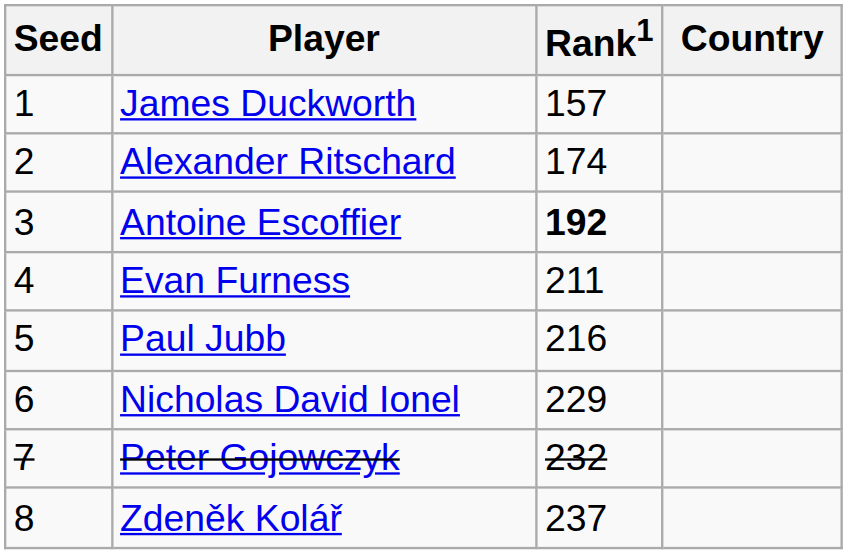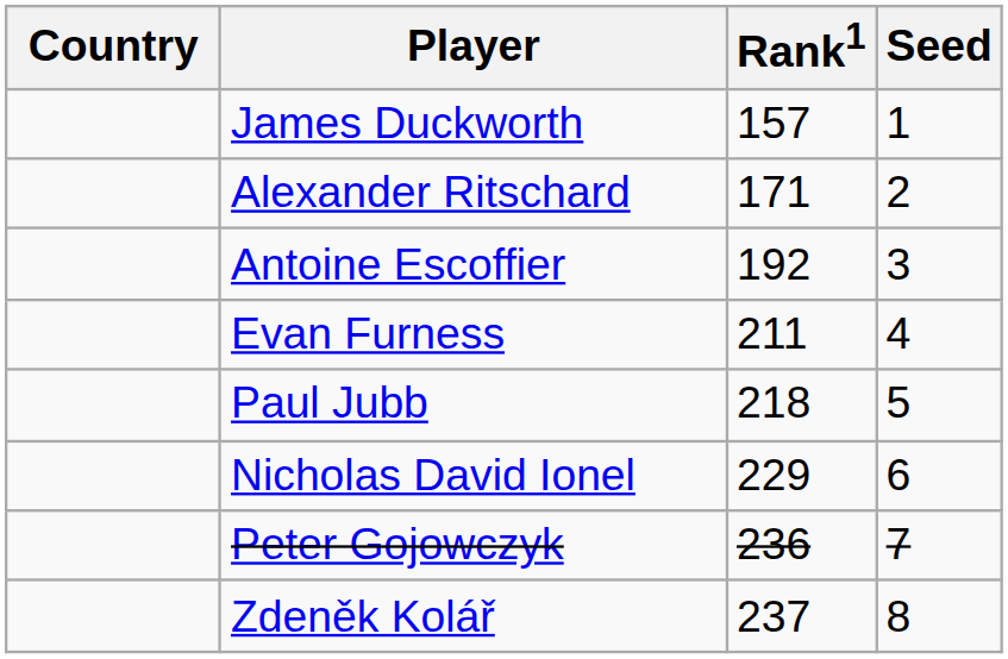columns swapped: Country <-> Seed
Alexander Ritschard | Rank1: 174 -> 171
Antoine Escoffier | Rank1: bold -> normal
Paul Jubb | Rank1: 216 -> 218
Peter Gojowczyk | Rank1: 232 -> 236
